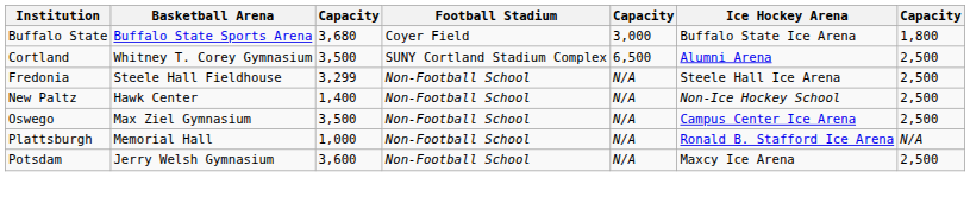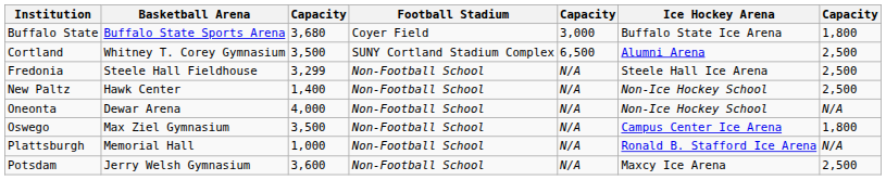+ row: Oneonta | Dewar Arena | 4,000 | Non-Football School | N/A | Non-Ice Hockey School | N/A
Oswego | column 7: 2,500 -> 1,800
